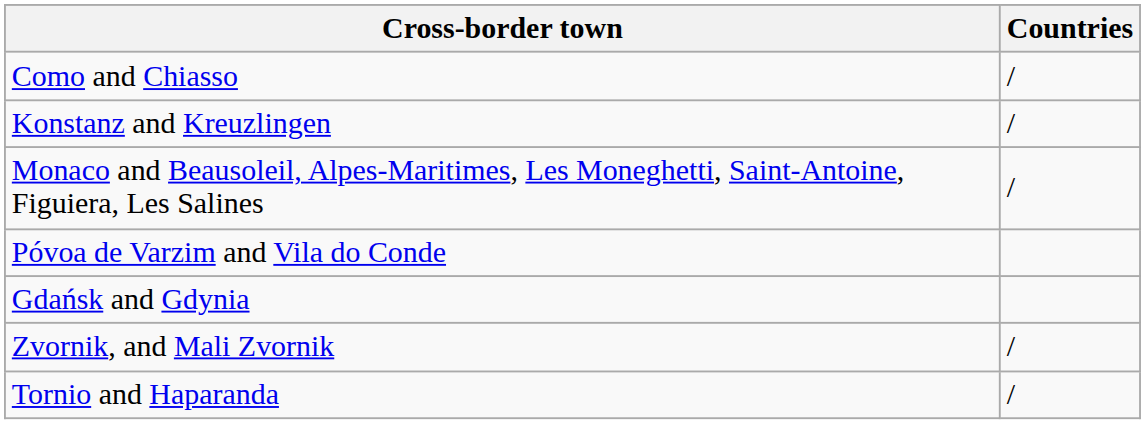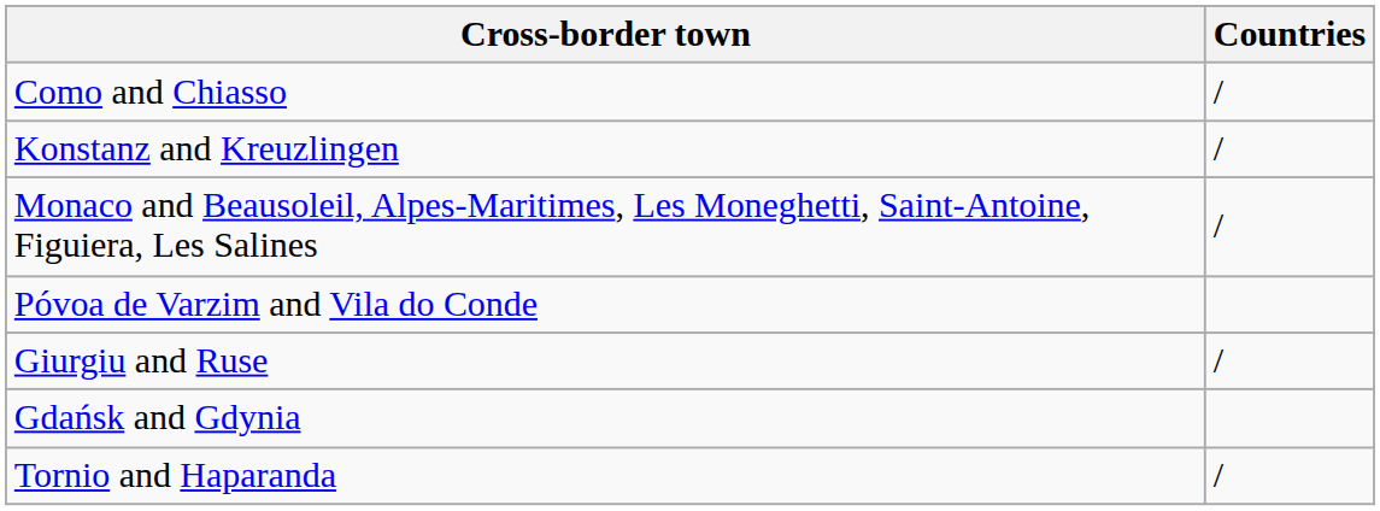+ row: Giurgiu and Ruse | /
- row: Zvornik, and Mali Zvornik | /
